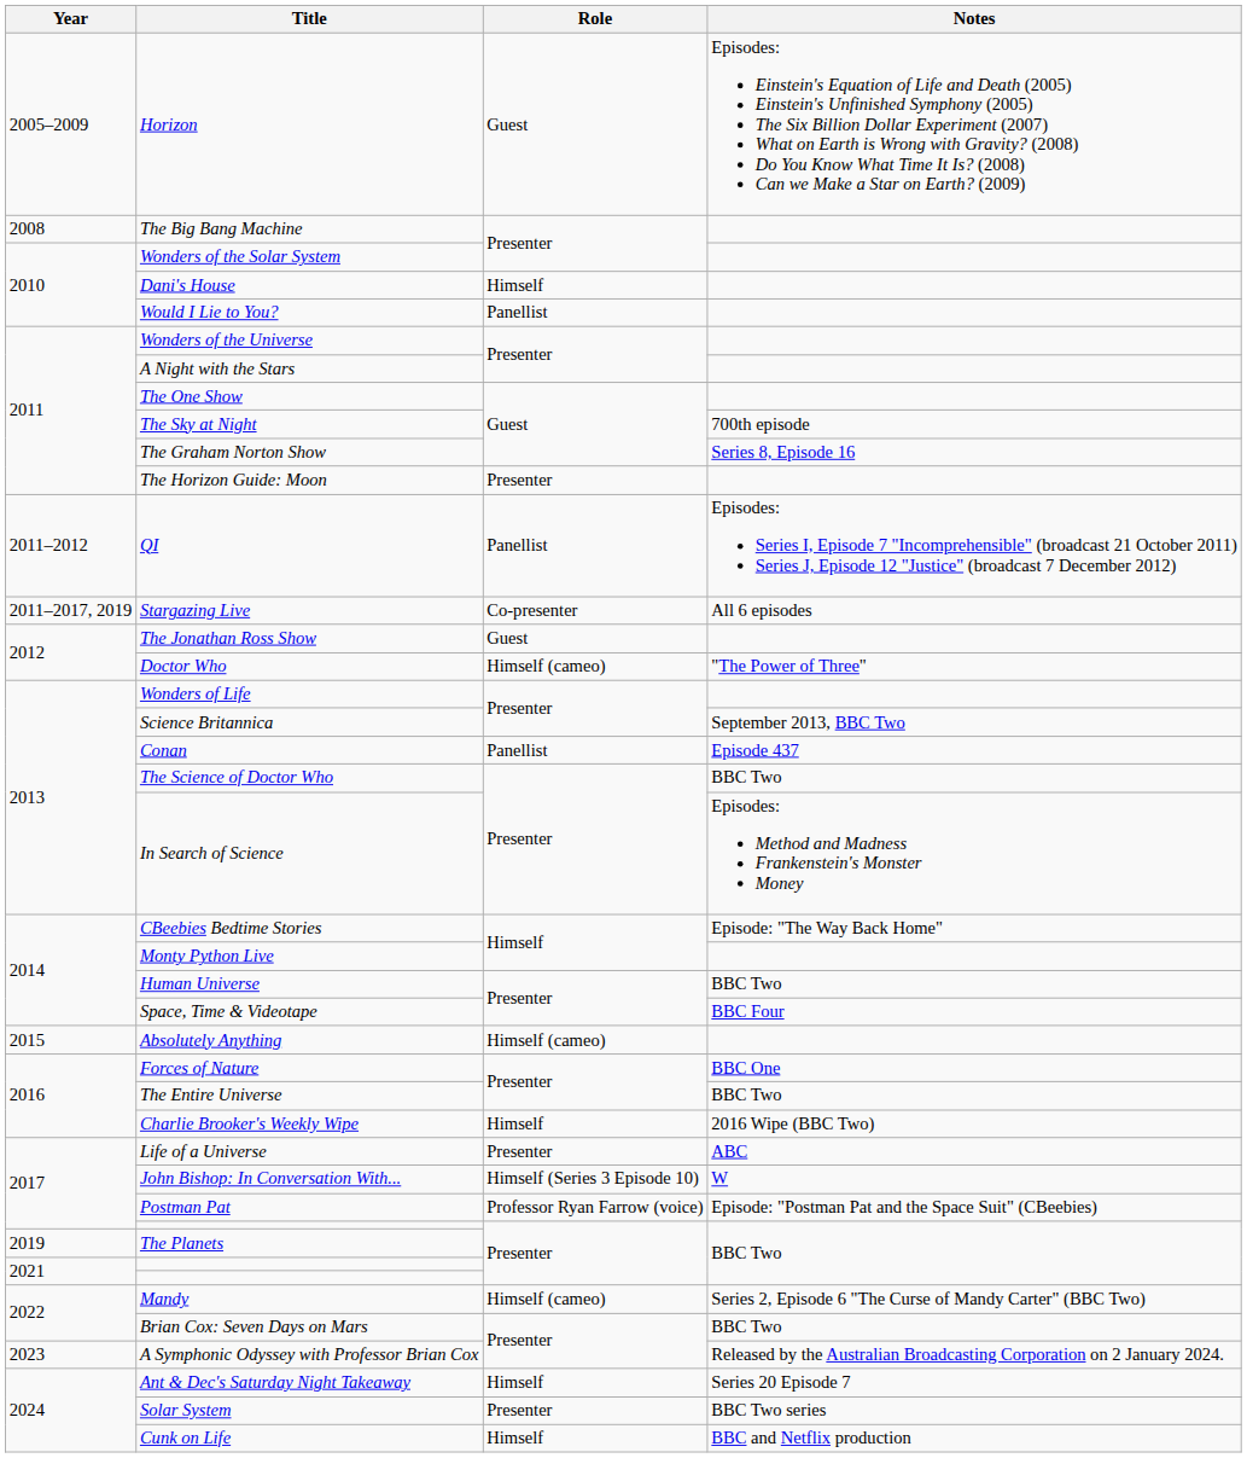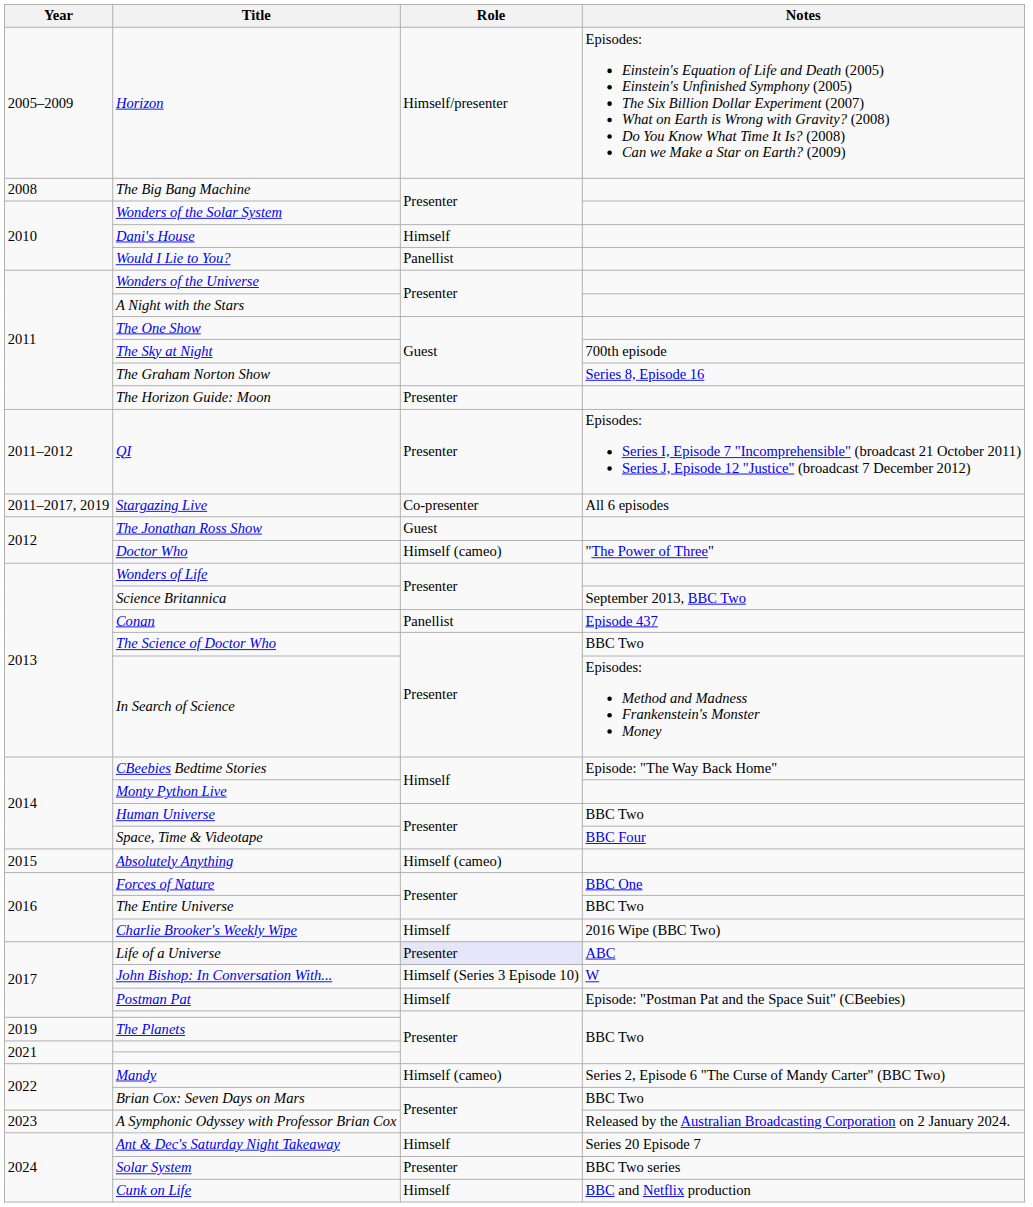Horizon | Role: Guest -> Himself/presenter
QI | Role: Panellist -> Presenter
Life of a Universe | Role: no background -> lavender background
Postman Pat | Role: Professor Ryan Farrow (voice) -> Himself
